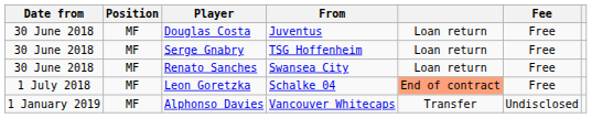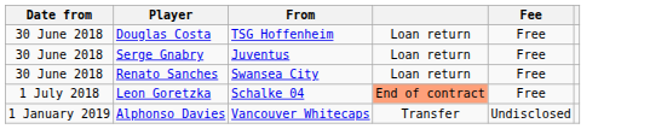- column: Position | MF | MF | MF | MF | MF
Douglas Costa | From: Juventus -> TSG Hoffenheim
Serge Gnabry | From: TSG Hoffenheim -> Juventus
